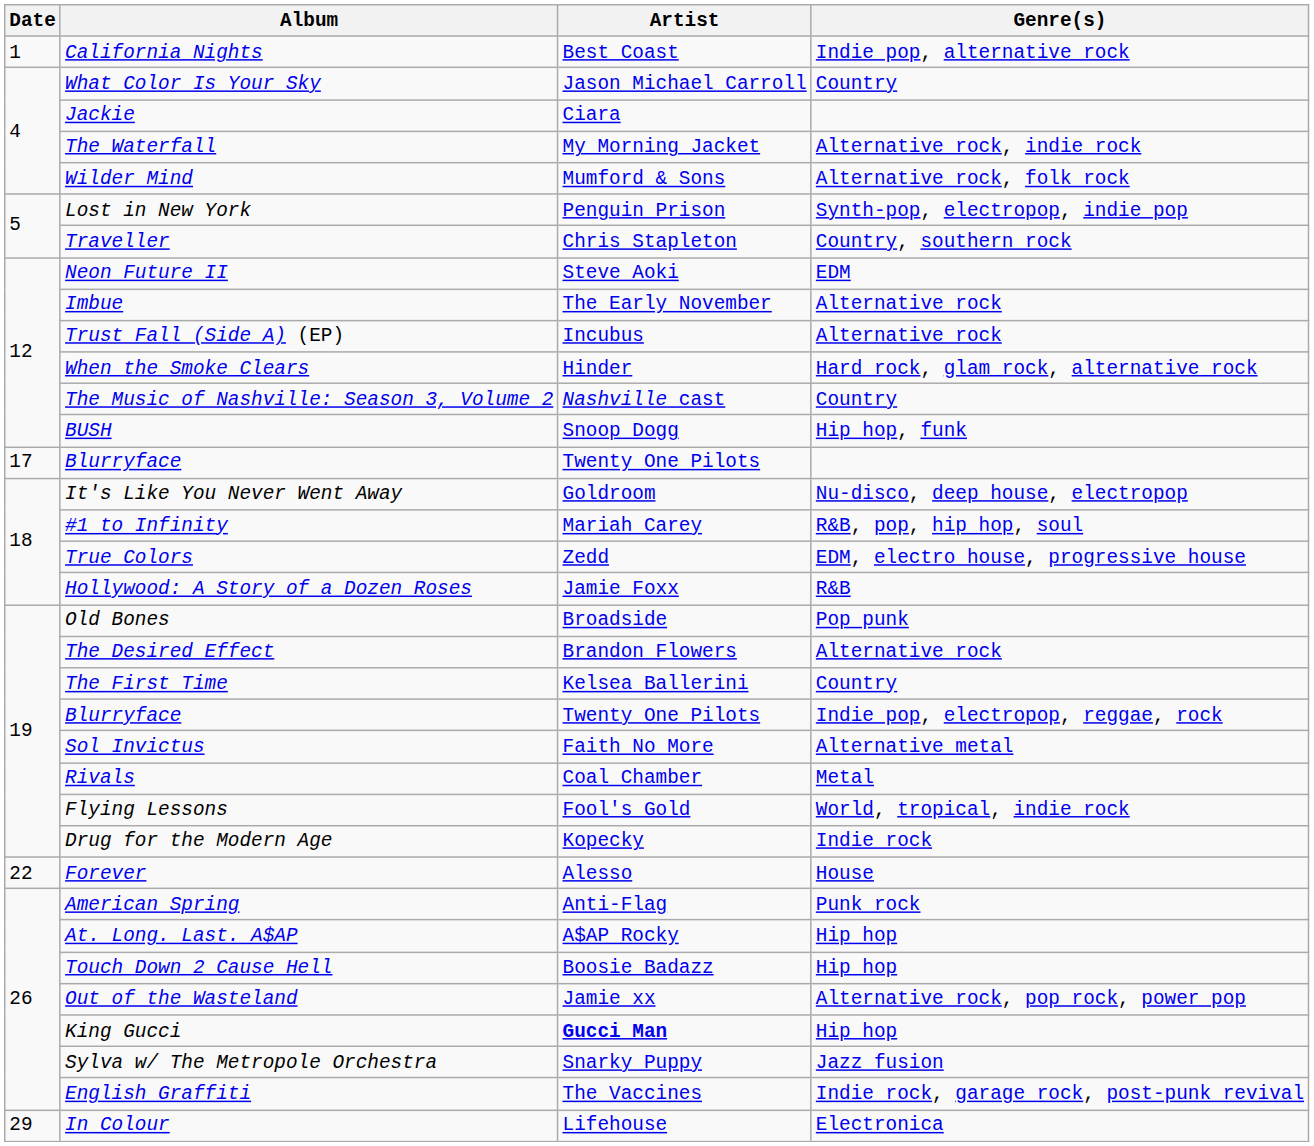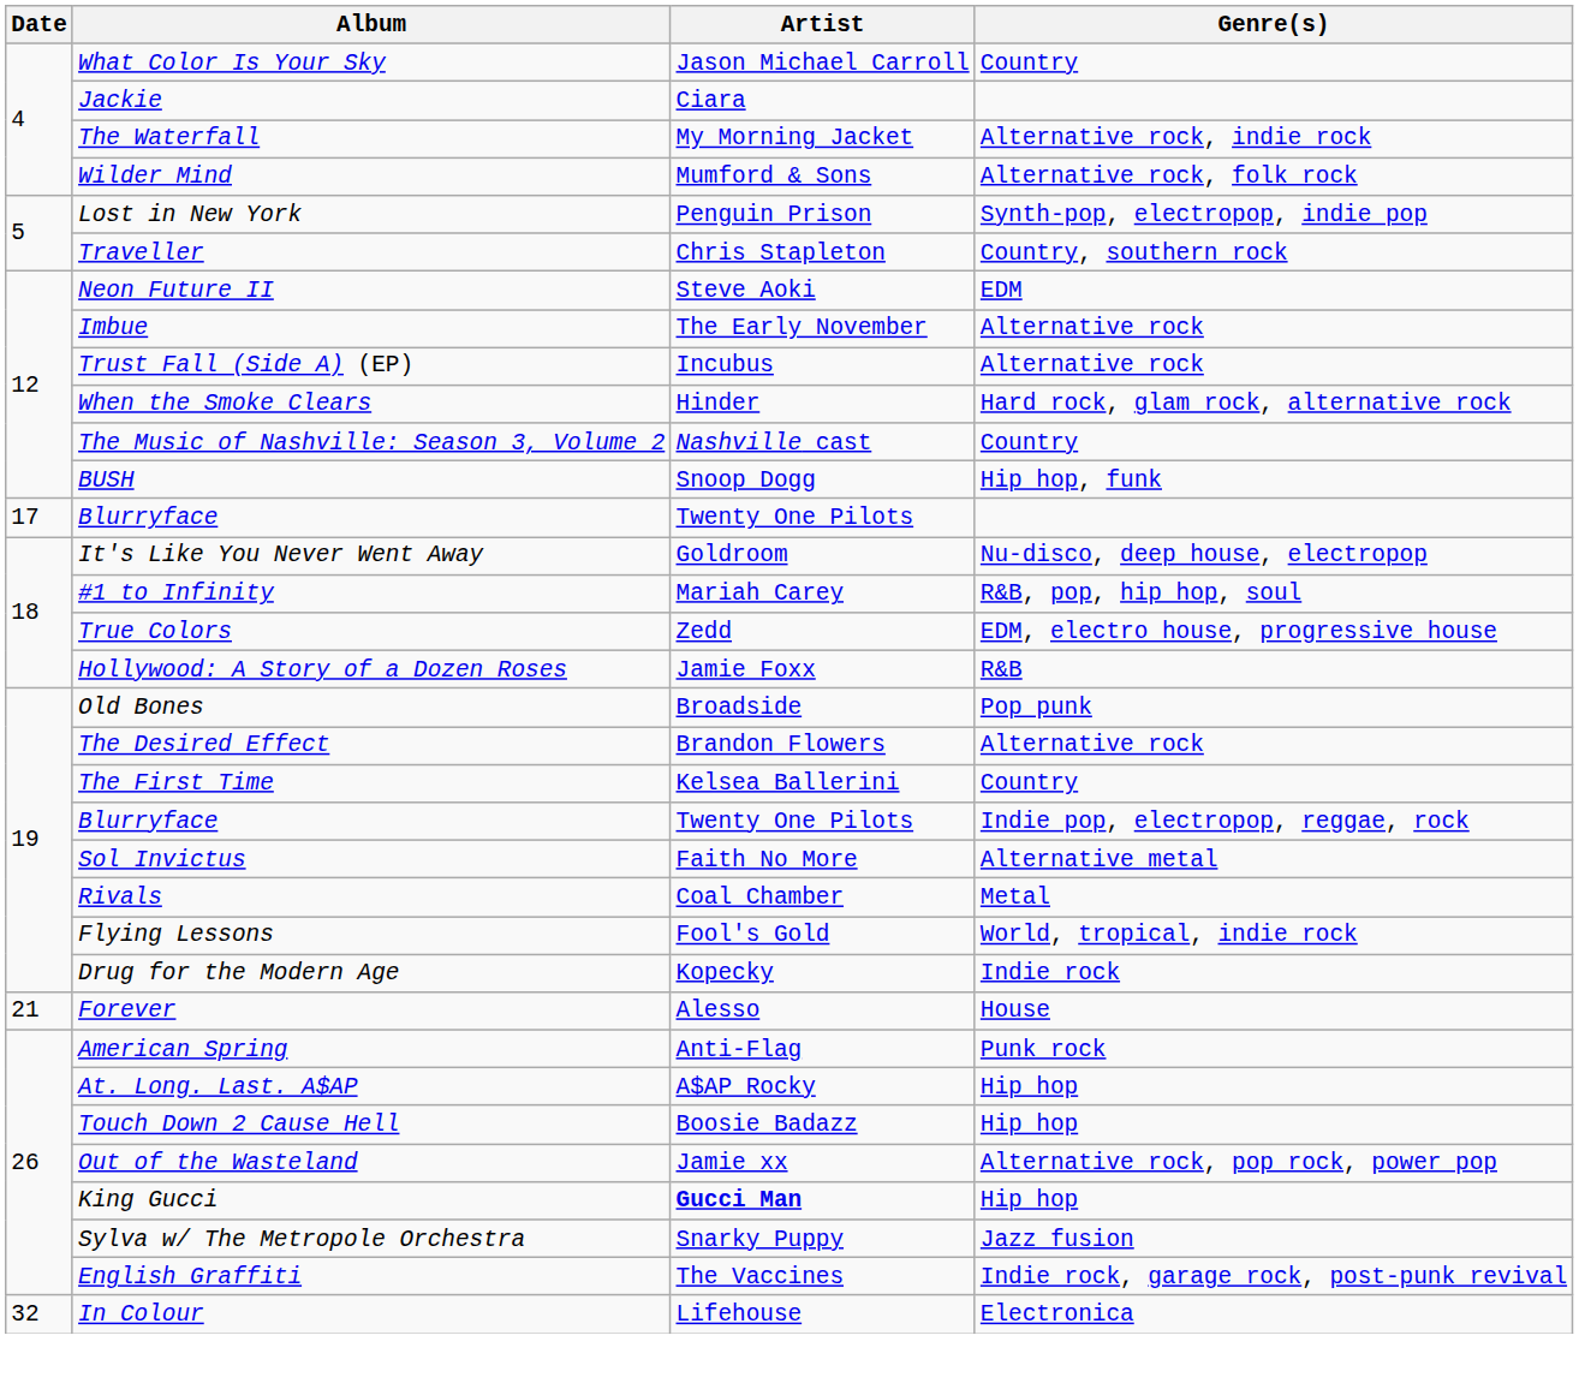- row: 1 | California Nights | Best Coast | Indie pop, alternative rock
Forever | Date: 22 -> 21
In Colour | Date: 29 -> 32
